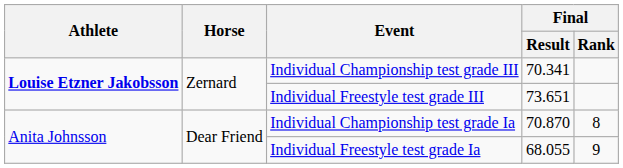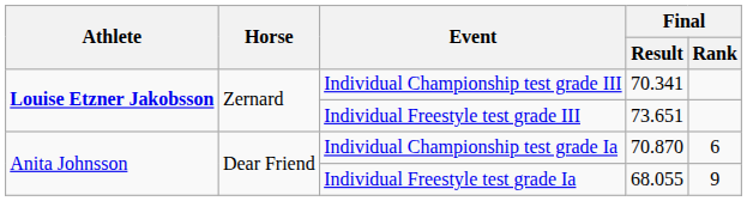Individual Championship test grade Ia | Final / Rank: 8 -> 6
